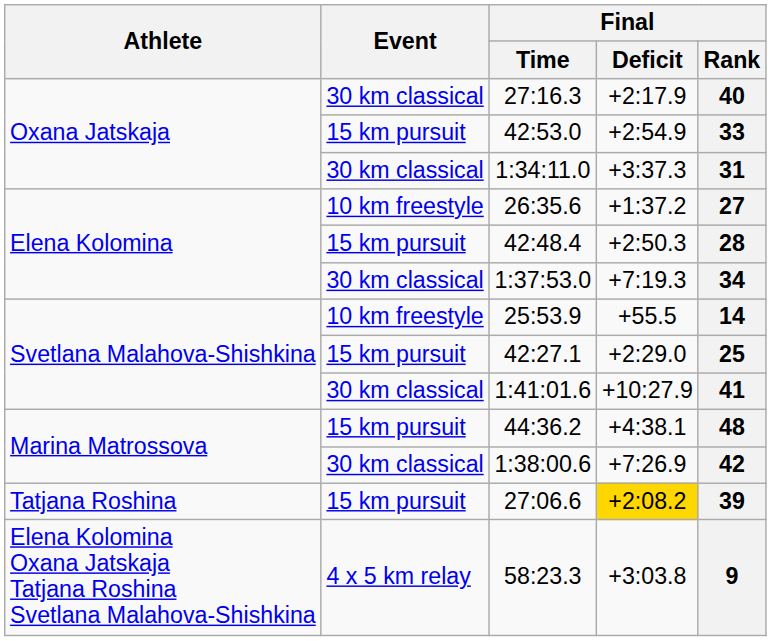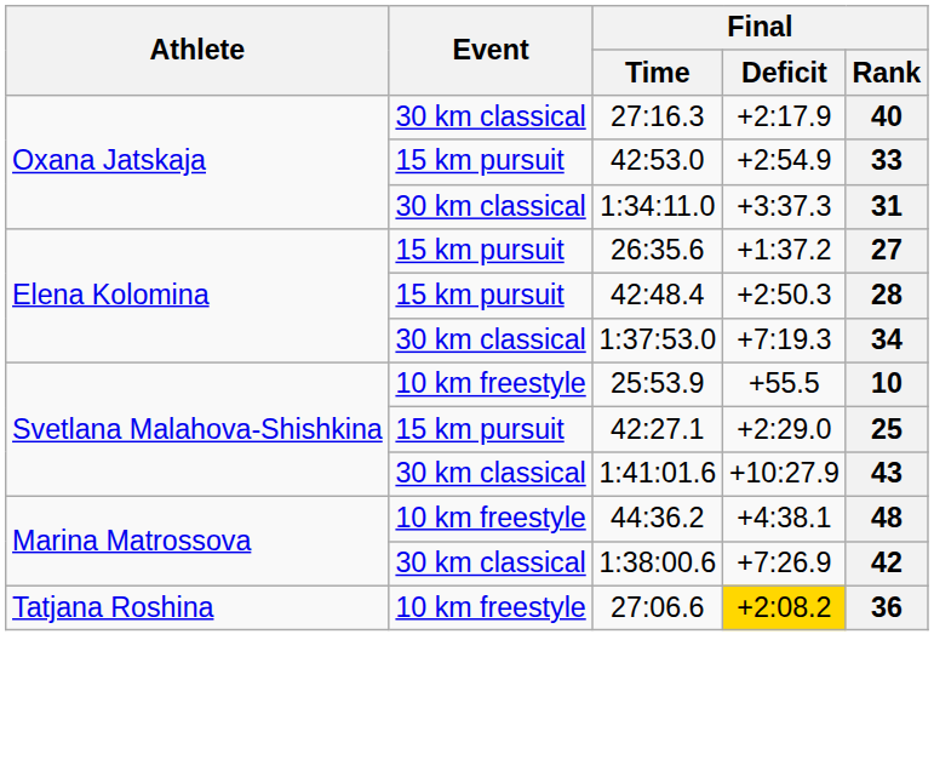26:35.6 | Event: 10 km freestyle -> 15 km pursuit
25:53.9 | Final / Rank: 14 -> 10
1:41:01.6 | Final / Rank: 41 -> 43
44:36.2 | Event: 15 km pursuit -> 10 km freestyle
27:06.6 | Event: 15 km pursuit -> 10 km freestyle
27:06.6 | Final / Rank: 39 -> 36
- row: Elena Kolomina Oxana Jatskaja Tatjana Roshina Svetlana Malahova-Shishkina | 4 x 5 km relay | 58:23.3 | +3:03.8 | 9
